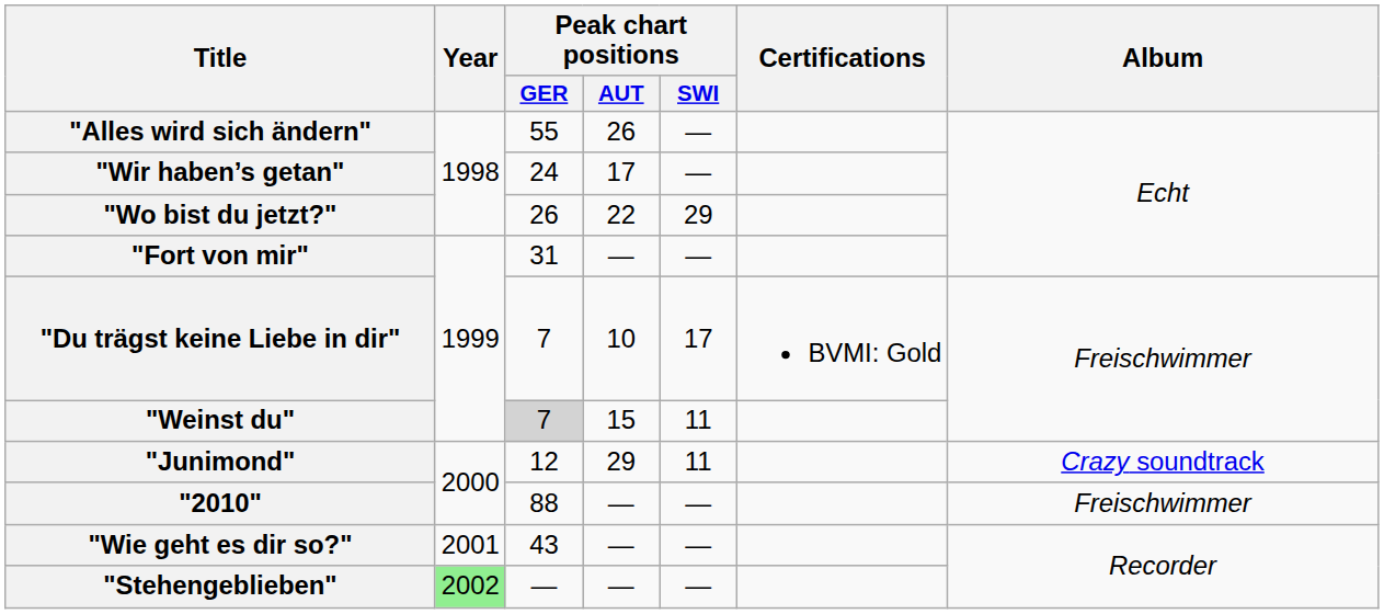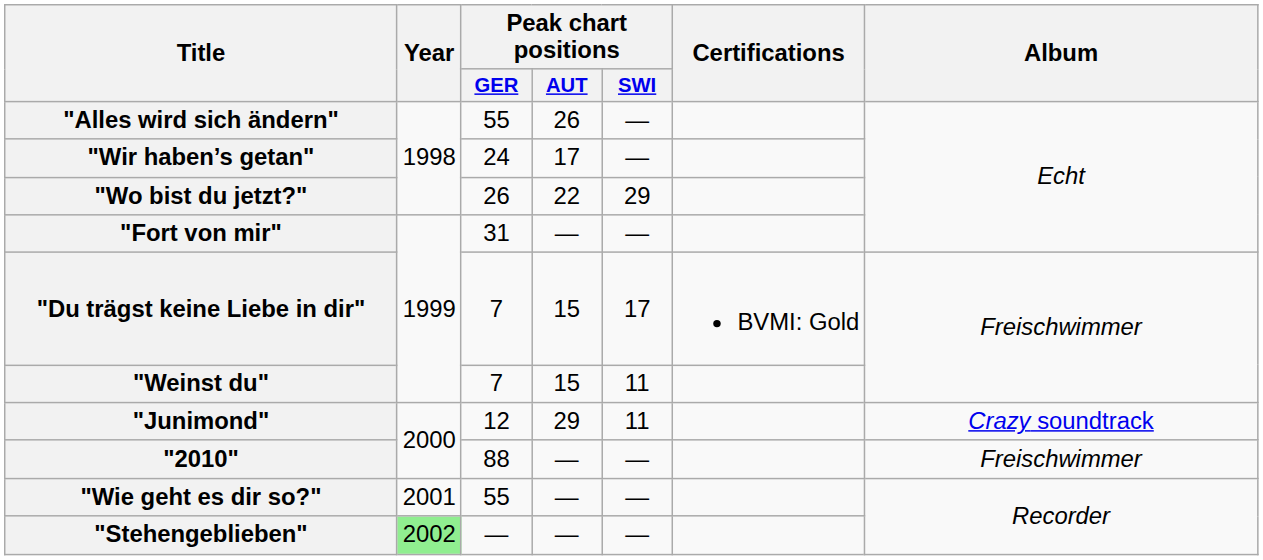"Du trägst keine Liebe in dir" | Peak chart positions / AUT: 10 -> 15
"Weinst du" | Peak chart positions / GER: lightgrey background -> no background
"Wie geht es dir so?" | Peak chart positions / GER: 43 -> 55
